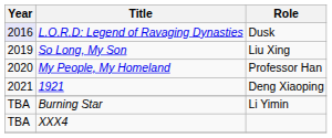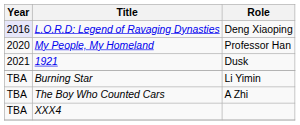L.O.R.D: Legend of Ravaging Dynasties | Role: Dusk -> Deng Xiaoping
- row: 2019 | So Long, My Son | Liu Xing
1921 | Role: Deng Xiaoping -> Dusk
+ row: TBA | The Boy Who Counted Cars | A Zhi
